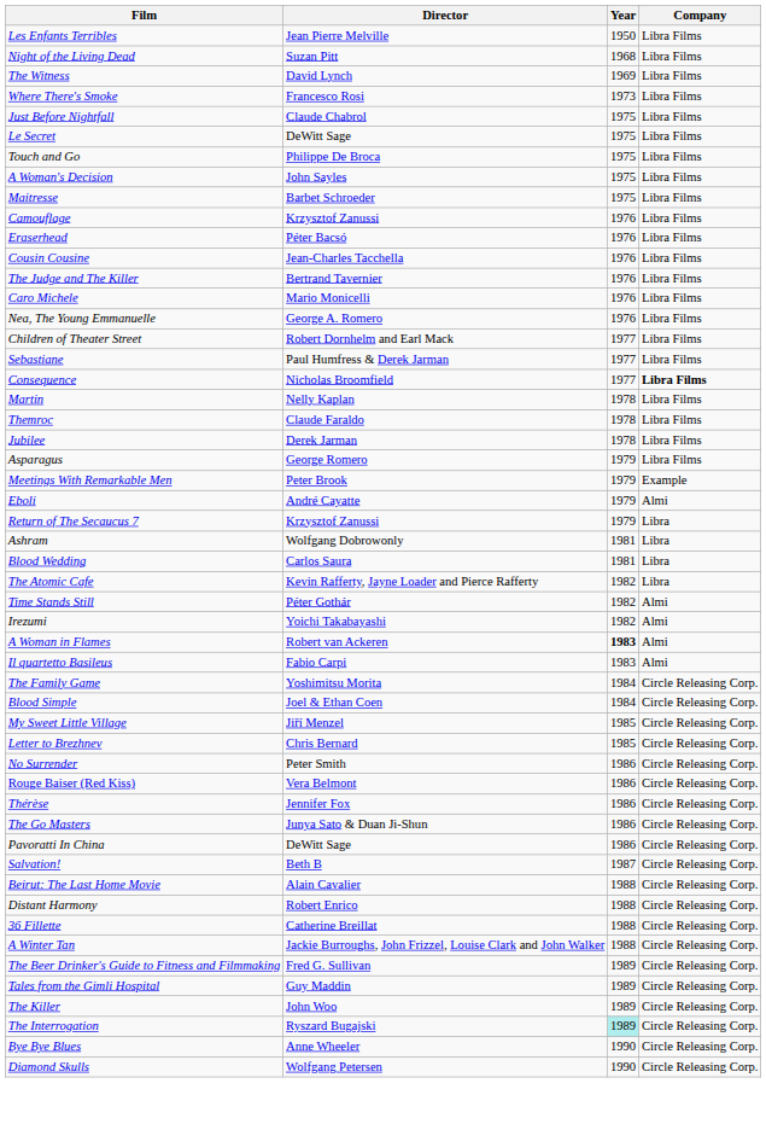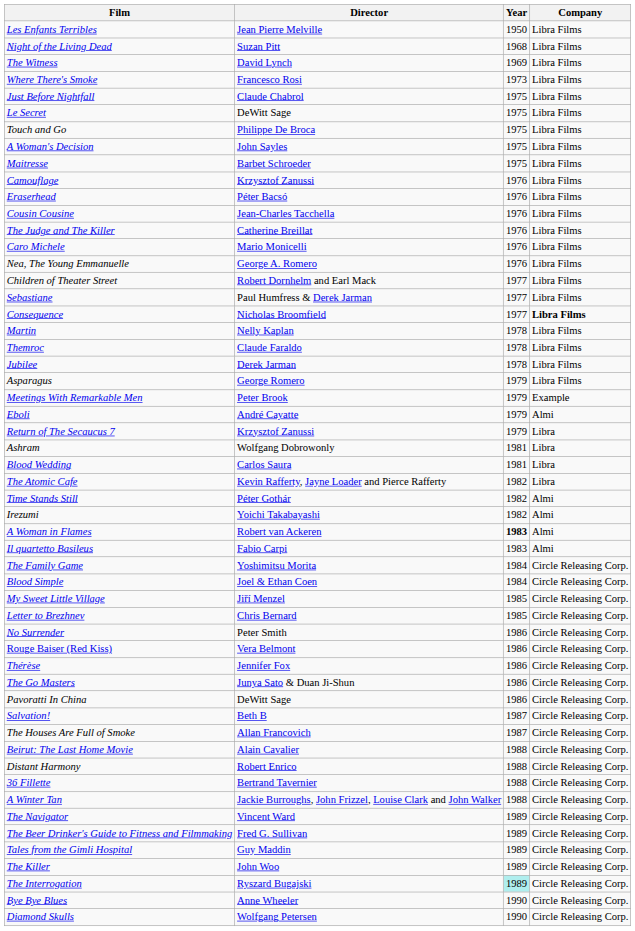The Judge and The Killer | Director: Bertrand Tavernier -> Catherine Breillat
+ row: The Houses Are Full of Smoke | Allan Francovich | 1987 | Circle Releasing Corp.
36 Fillette | Director: Catherine Breillat -> Bertrand Tavernier
+ row: The Navigator | Vincent Ward | 1989 | Circle Releasing Corp.
